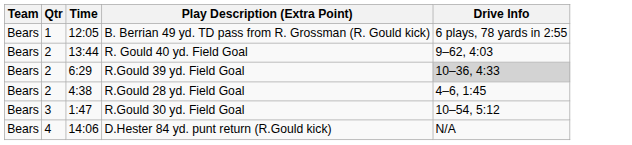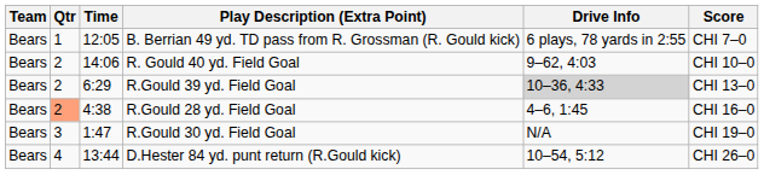+ column: Score | CHI 7–0 | CHI 10–0 | CHI 13–0 | CHI 16–0 | CHI 19–0 | CHI 26–0
R. Gould 40 yd. Field Goal | Time: 13:44 -> 14:06
R.Gould 28 yd. Field Goal | Qtr: no background -> lightsalmon background
R.Gould 30 yd. Field Goal | Drive Info: 10–54, 5:12 -> N/A
D.Hester 84 yd. punt return (R.Gould kick) | Time: 14:06 -> 13:44
D.Hester 84 yd. punt return (R.Gould kick) | Drive Info: N/A -> 10–54, 5:12
